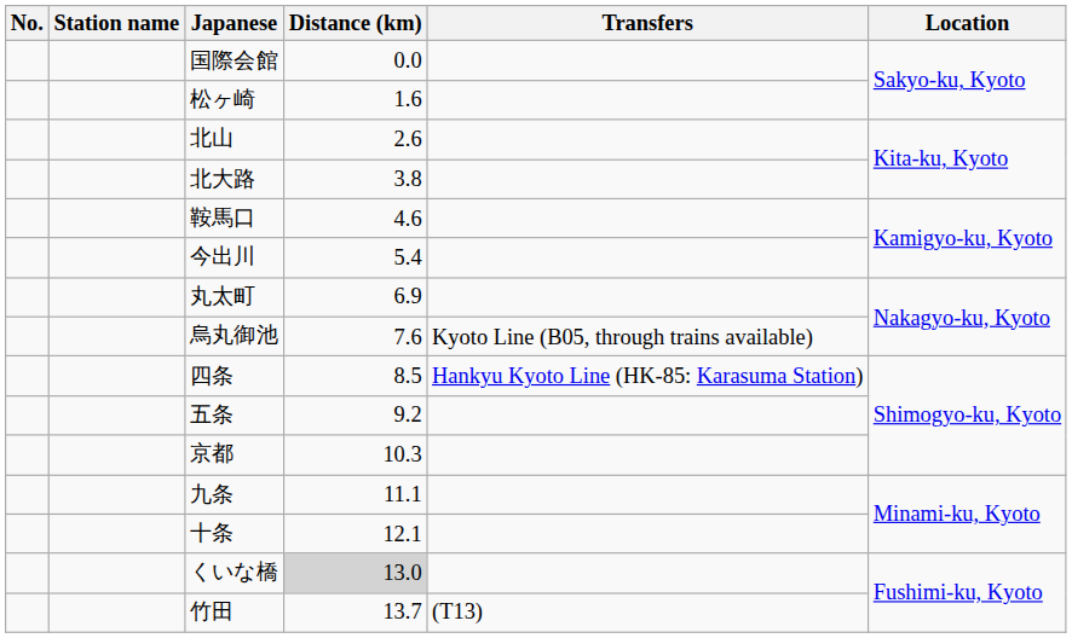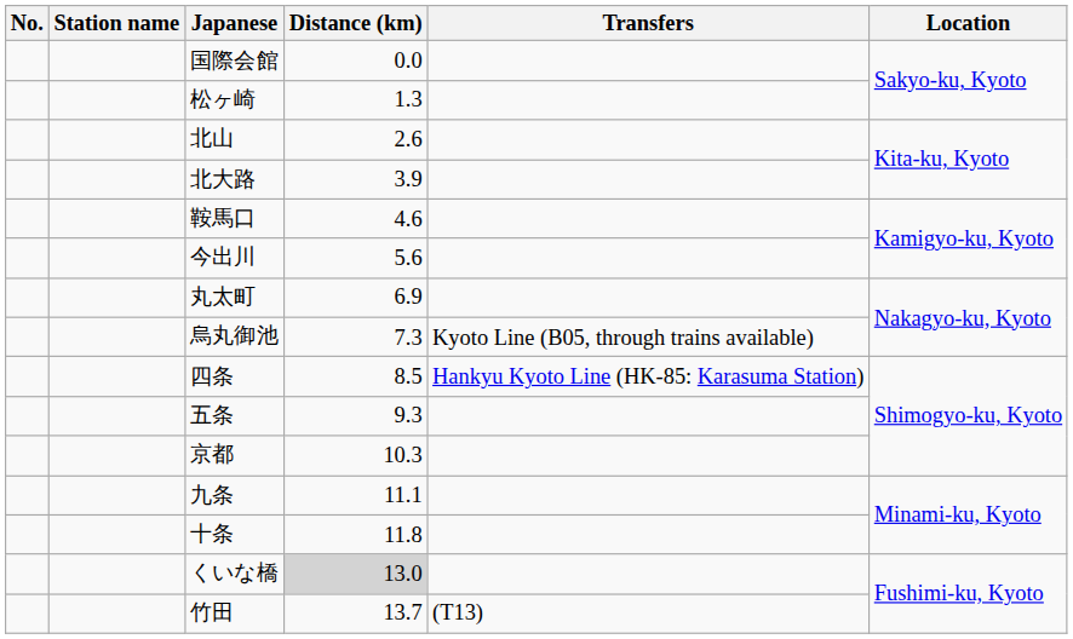松ヶ崎 | Distance (km): 1.6 -> 1.3
北大路 | Distance (km): 3.8 -> 3.9
今出川 | Distance (km): 5.4 -> 5.6
烏丸御池 | Distance (km): 7.6 -> 7.3
五条 | Distance (km): 9.2 -> 9.3
十条 | Distance (km): 12.1 -> 11.8
